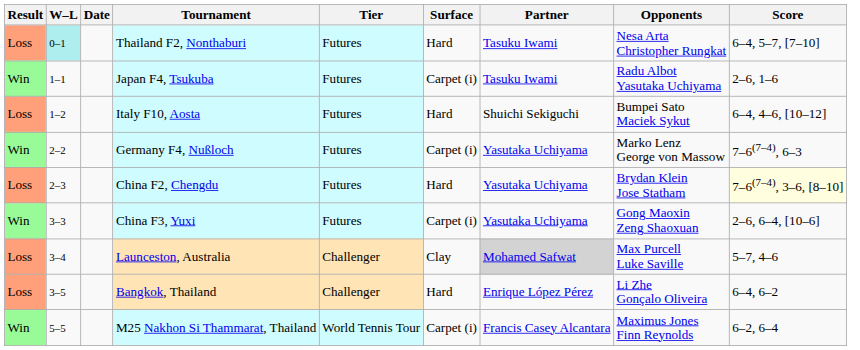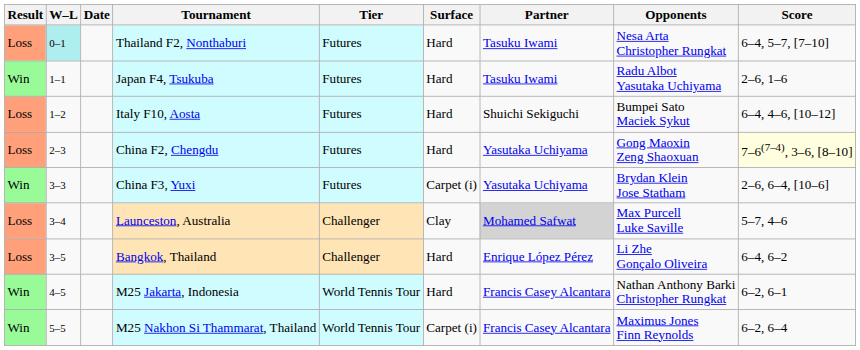Japan F4, Tsukuba | Surface: Carpet (i) -> Hard
- row: Win | 2–2 | Germany F4, Nußloch | Futures | Carpet (i) | Yasutaka Uchiyama | Marko Lenz George von Massow | 7–6(7–4), 6–3
China F2, Chengdu | Opponents: Brydan Klein Jose Statham -> Gong Maoxin Zeng Shaoxuan
China F3, Yuxi | Opponents: Gong Maoxin Zeng Shaoxuan -> Brydan Klein Jose Statham
+ row: Win | 4–5 | M25 Jakarta, Indonesia | World Tennis Tour | Hard | Francis Casey Alcantara | Nathan Anthony Barki Christopher Rungkat | 6–2, 6–1
